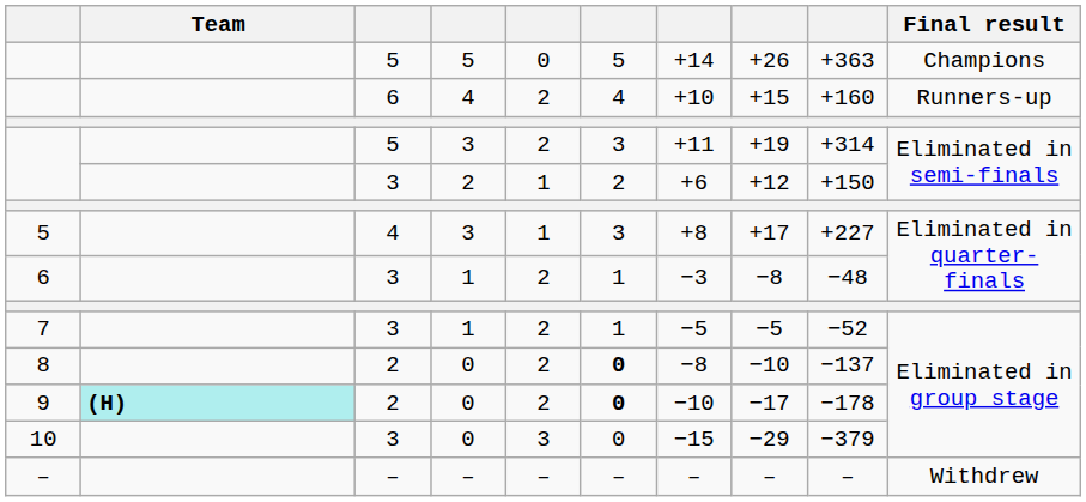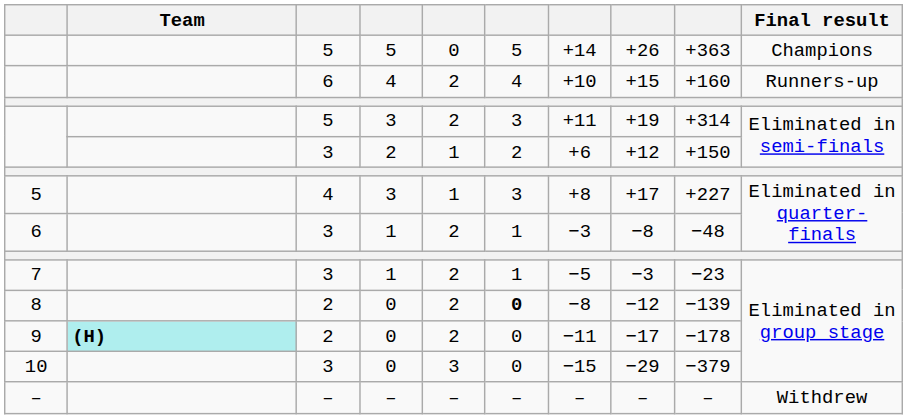7 | column 8: −5 -> −3
7 | column 9: −52 -> −23
8 | column 8: −10 -> −12
8 | column 9: −137 -> −139
9 | column 6: bold -> normal
9 | column 7: −10 -> −11
